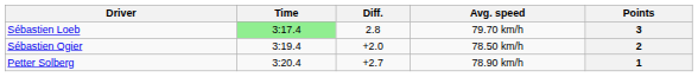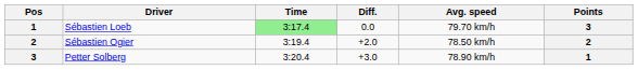+ column: Pos | 1 | 2 | 3
Sébastien Loeb | Diff.: 2.8 -> 0.0
Petter Solberg | Diff.: +2.7 -> +3.0
